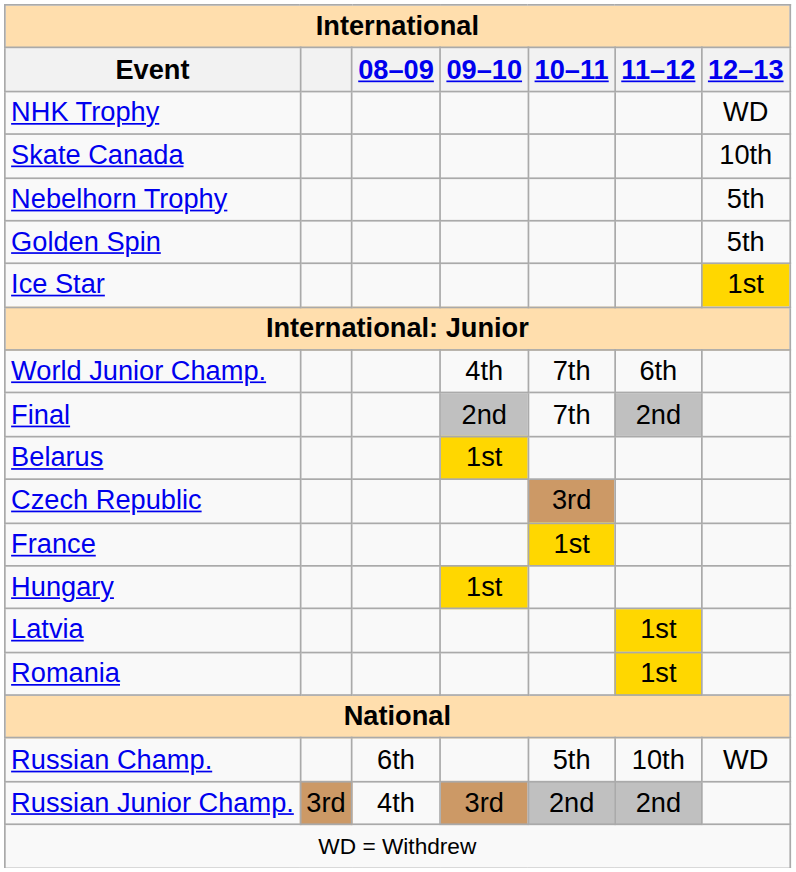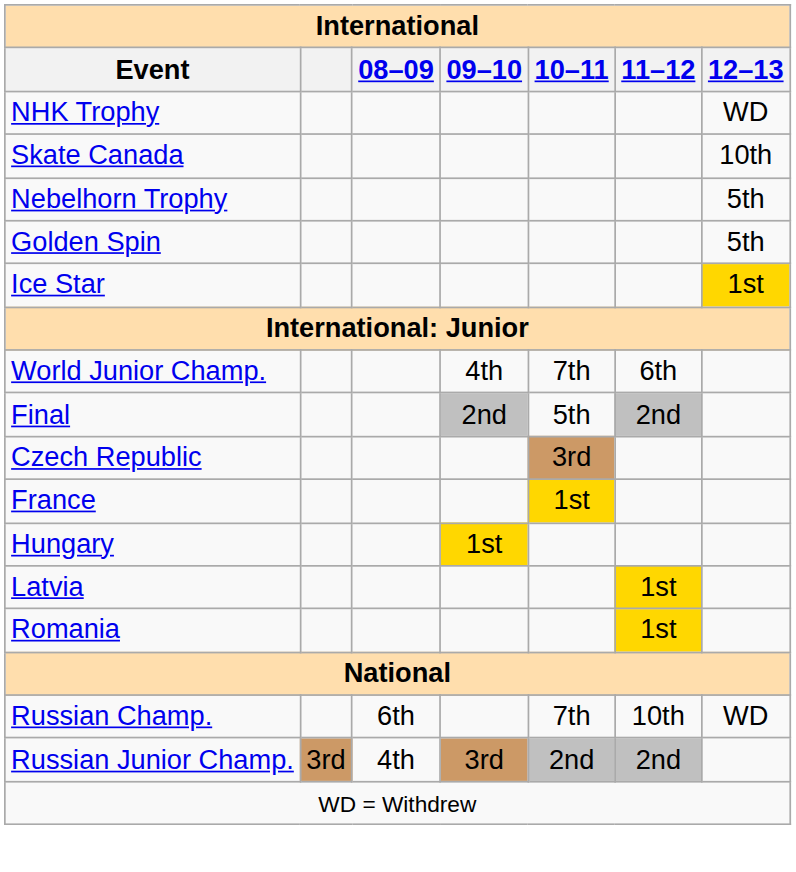Final | 10–11: 7th -> 5th
- row: Belarus | 1st
Russian Champ. | 10–11: 5th -> 7th
